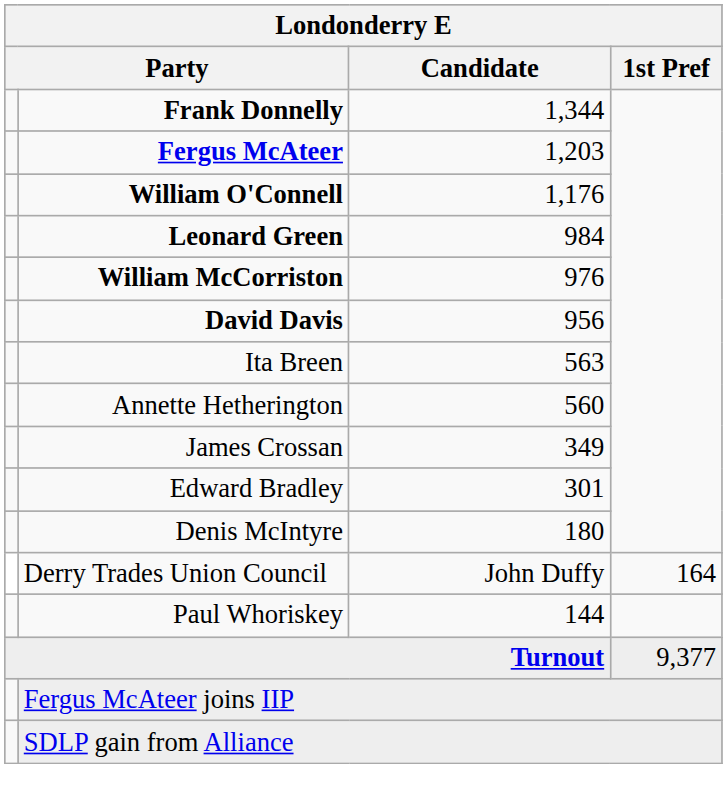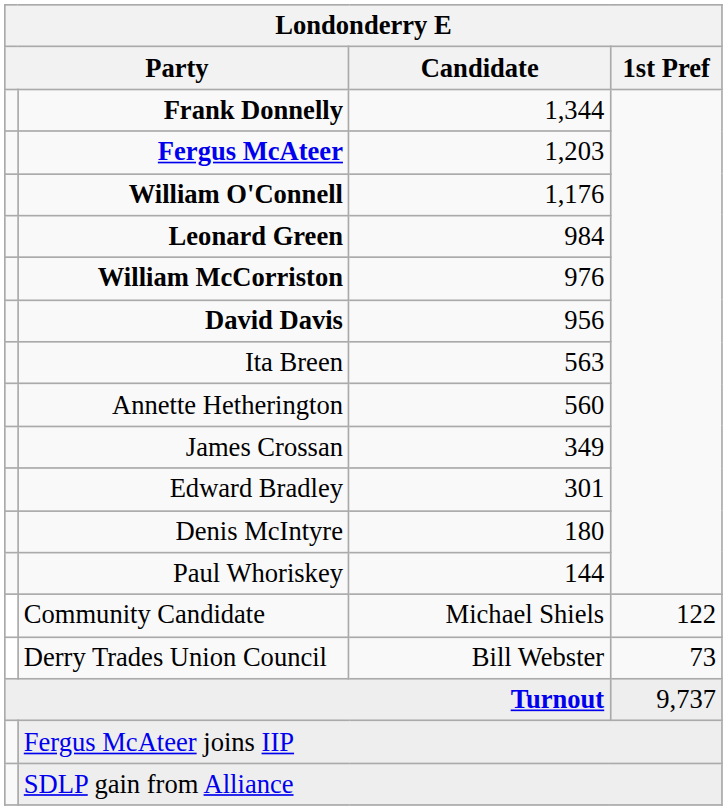- row: Derry Trades Union Council | John Duffy | 164
+ row: Community Candidate | Michael Shiels | 122
+ row: Derry Trades Union Council | Bill Webster | 73
Turnout | 1st Pref: 9,377 -> 9,737
